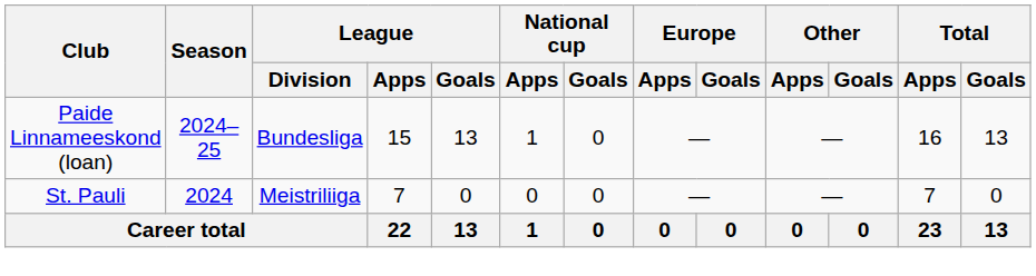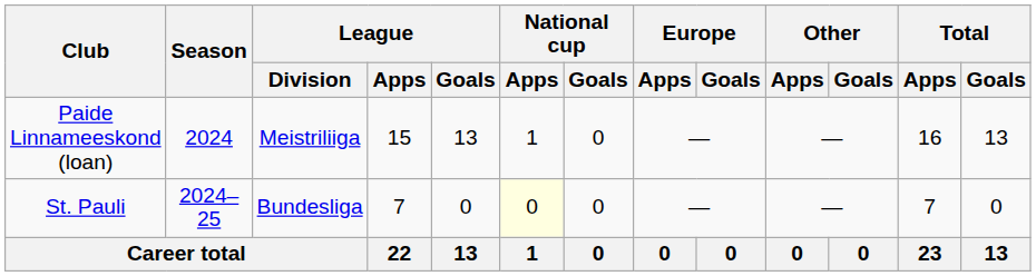Paide Linnameeskond (loan) | Season: 2024–25 -> 2024
Paide Linnameeskond (loan) | League / Division: Bundesliga -> Meistriliiga
St. Pauli | Season: 2024 -> 2024–25
St. Pauli | League / Division: Meistriliiga -> Bundesliga
St. Pauli | National cup / Apps: no background -> lightyellow background
